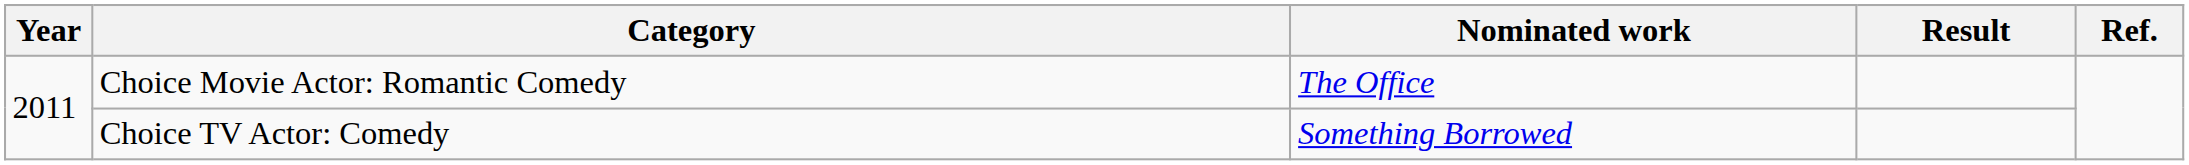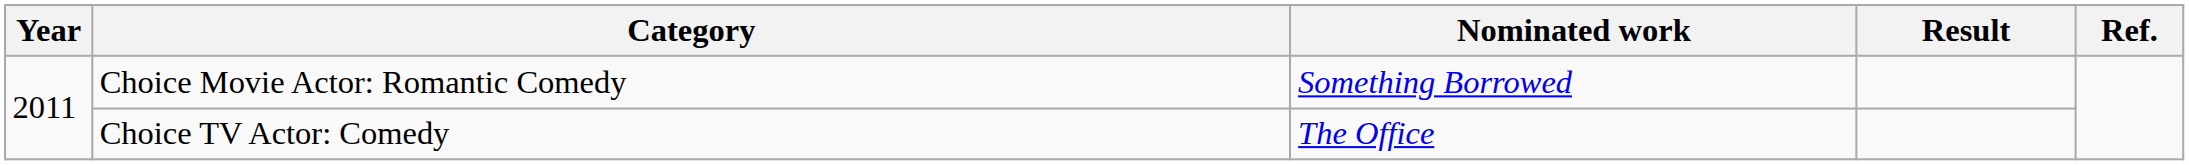Choice Movie Actor: Romantic Comedy | Nominated work: The Office -> Something Borrowed
Choice TV Actor: Comedy | Nominated work: Something Borrowed -> The Office
